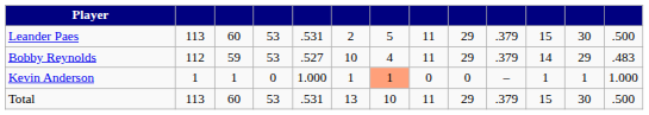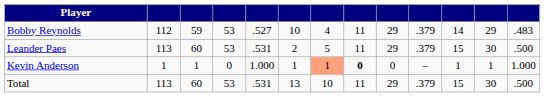rows swapped: Leander Paes <-> Bobby Reynolds
Kevin Anderson | column 8: normal -> bold
